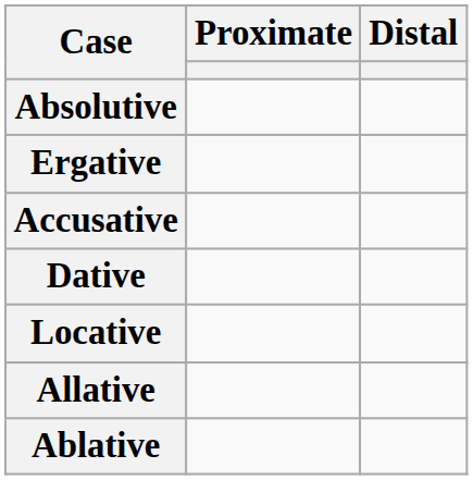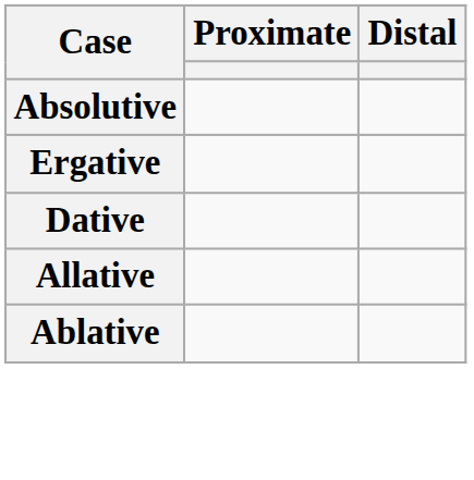- row: Accusative
- row: Locative
